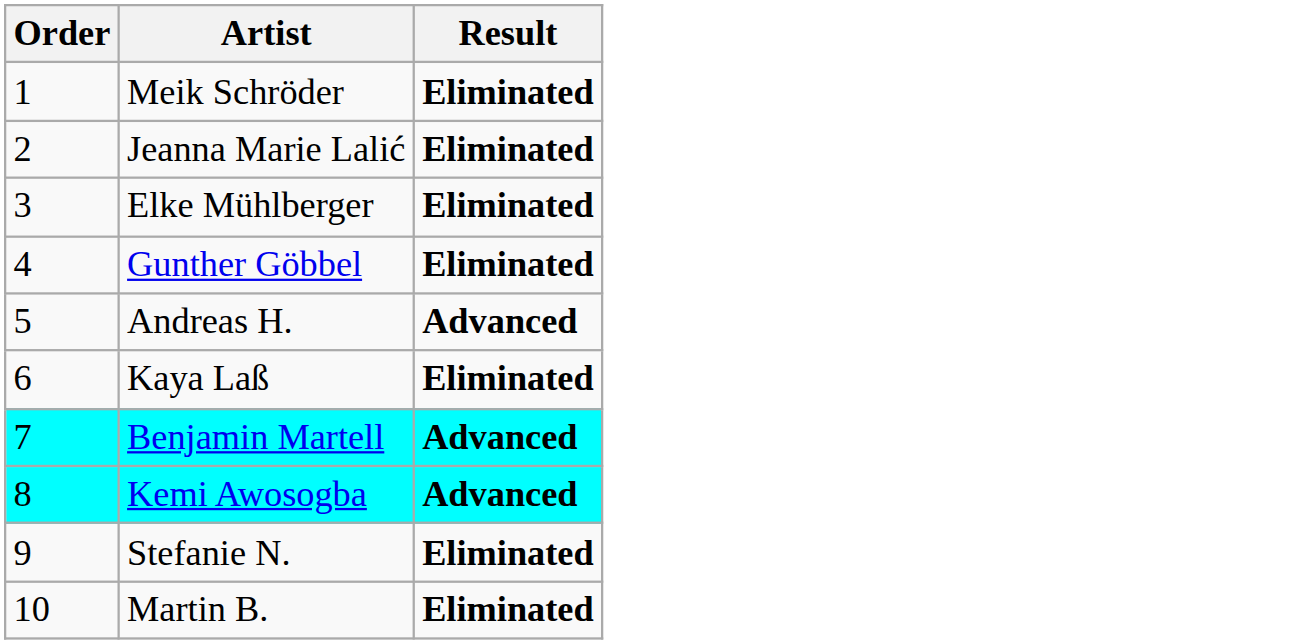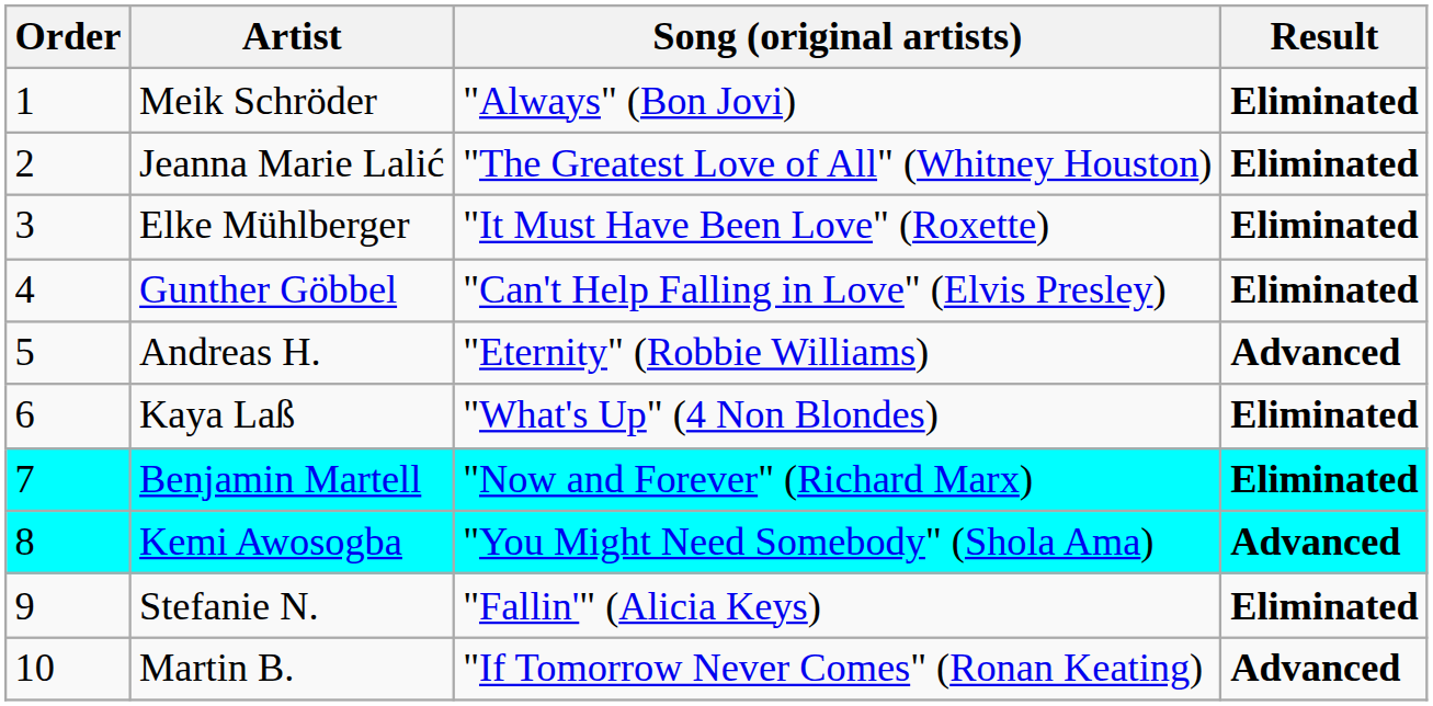+ column: Song (original artists) | "Always" (Bon Jovi) | "The Greatest Love of All" (Whitney Houston) | "It Must Have Been Love" (Roxette) | "Can't Help Falling in Love" (Elvis Presley) | "Eternity" (Robbie Williams) | "What's Up" (4 Non Blondes) | "Now and Forever" (Richard Marx) | "You Might Need Somebody" (Shola Ama) | "Fallin'" (Alicia Keys) | "If Tomorrow Never Comes" (Ronan Keating)
Benjamin Martell | Result: Advanced -> Eliminated
Martin B. | Result: Eliminated -> Advanced
